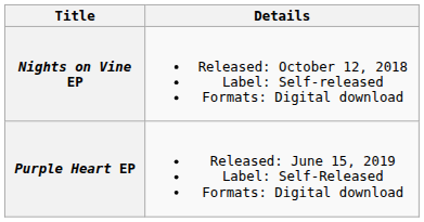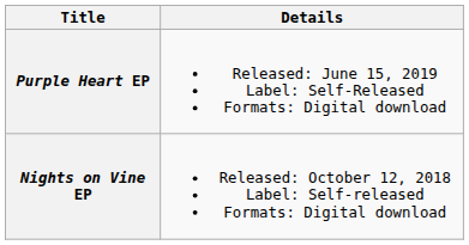rows swapped: Nights on Vine EP <-> Purple Heart EP
